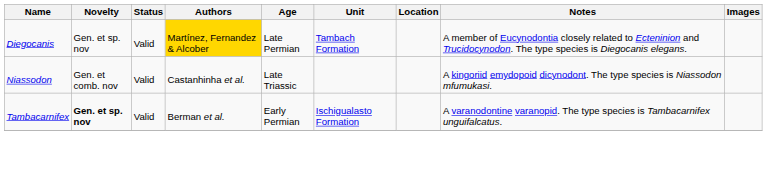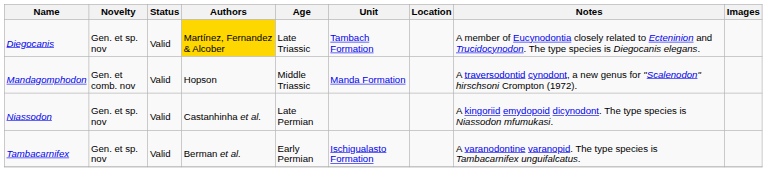Diegocanis | Age: Late Permian -> Late Triassic
+ row: Mandagomphodon | Gen. et comb. nov | Valid | Hopson | Middle Triassic | Manda Formation | A traversodontid cynodont, a new genus for "Scalenodon" hirschsoni Crompton (1972).
Niassodon | Novelty: Gen. et comb. nov -> Gen. et sp. nov
Niassodon | Age: Late Triassic -> Late Permian
Tambacarnifex | Novelty: bold -> normal
